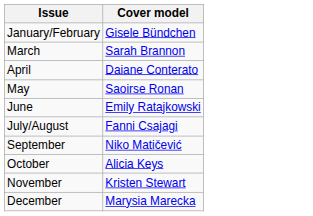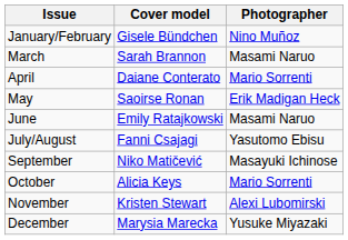+ column: Photographer | Nino Muñoz | Masami Naruo | Mario Sorrenti | Erik Madigan Heck | Masami Naruo | Yasutomo Ebisu | Masayuki Ichinose | Mario Sorrenti | Alexi Lubomirski | Yusuke Miyazaki
